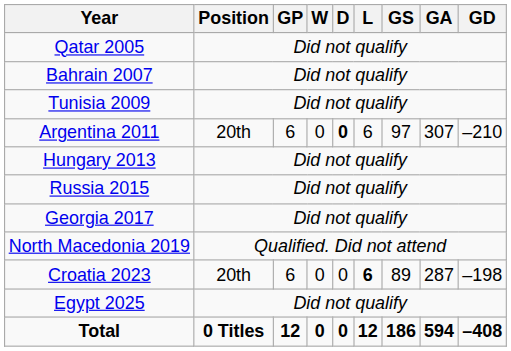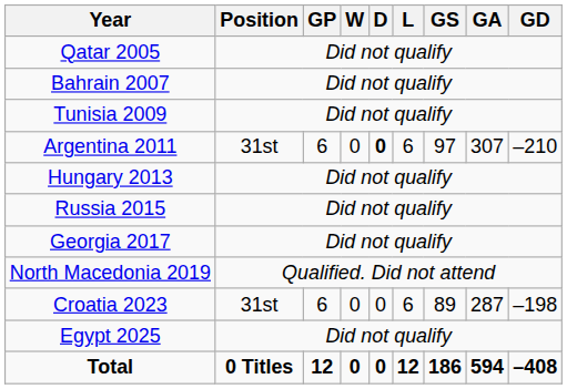Argentina 2011 | Position: 20th -> 31st
Croatia 2023 | Position: 20th -> 31st
Croatia 2023 | L: bold -> normal
